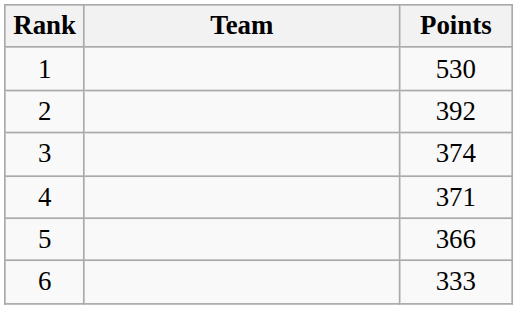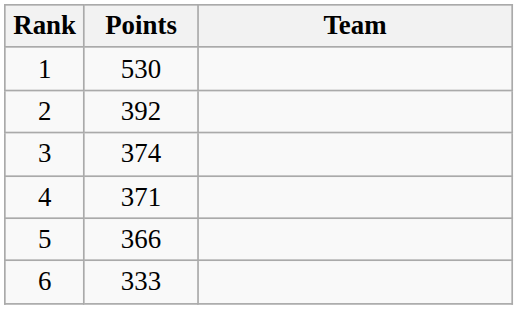columns swapped: Team <-> Points
